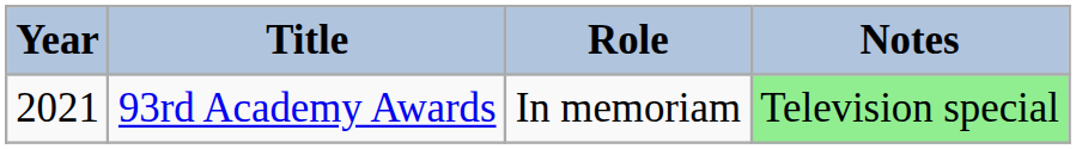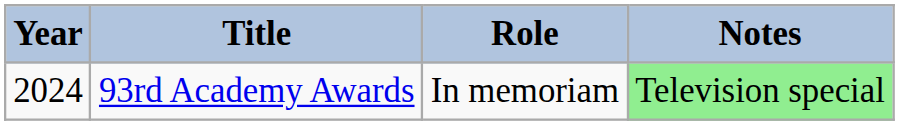93rd Academy Awards | Year: 2021 -> 2024
